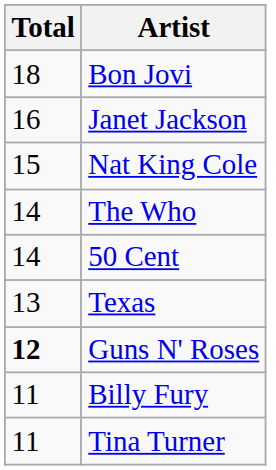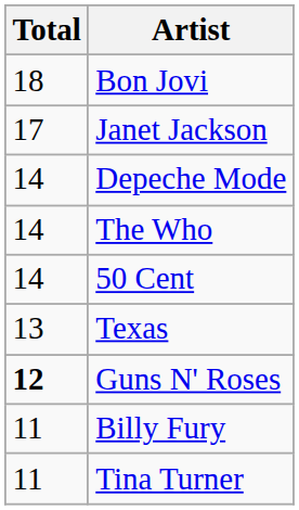Janet Jackson | Total: 16 -> 17
- row: 15 | Nat King Cole
+ row: 14 | Depeche Mode
